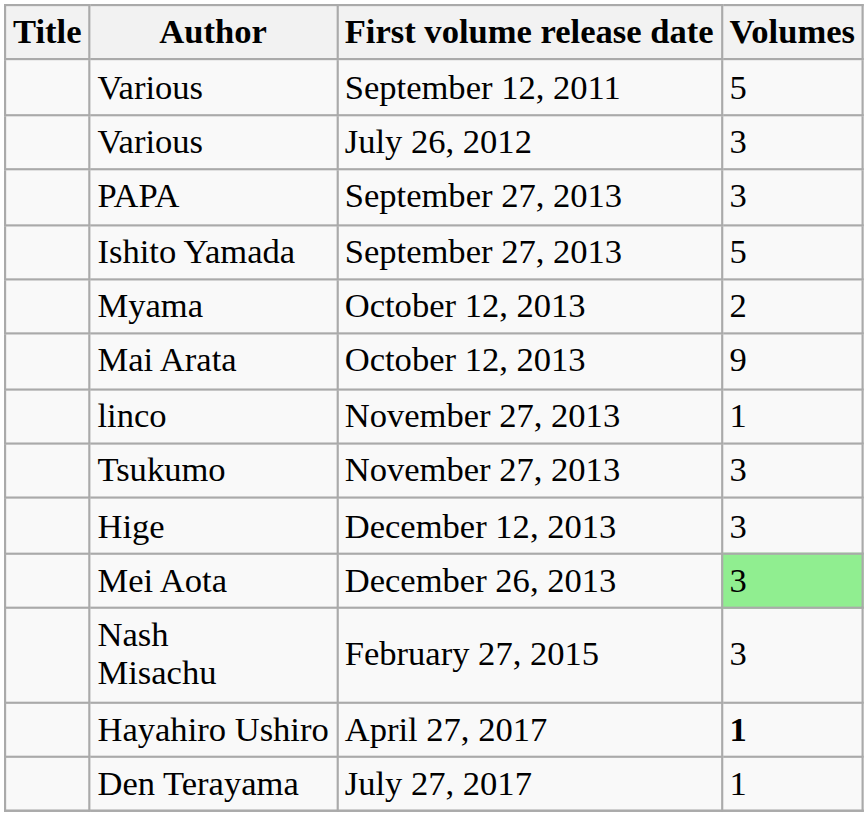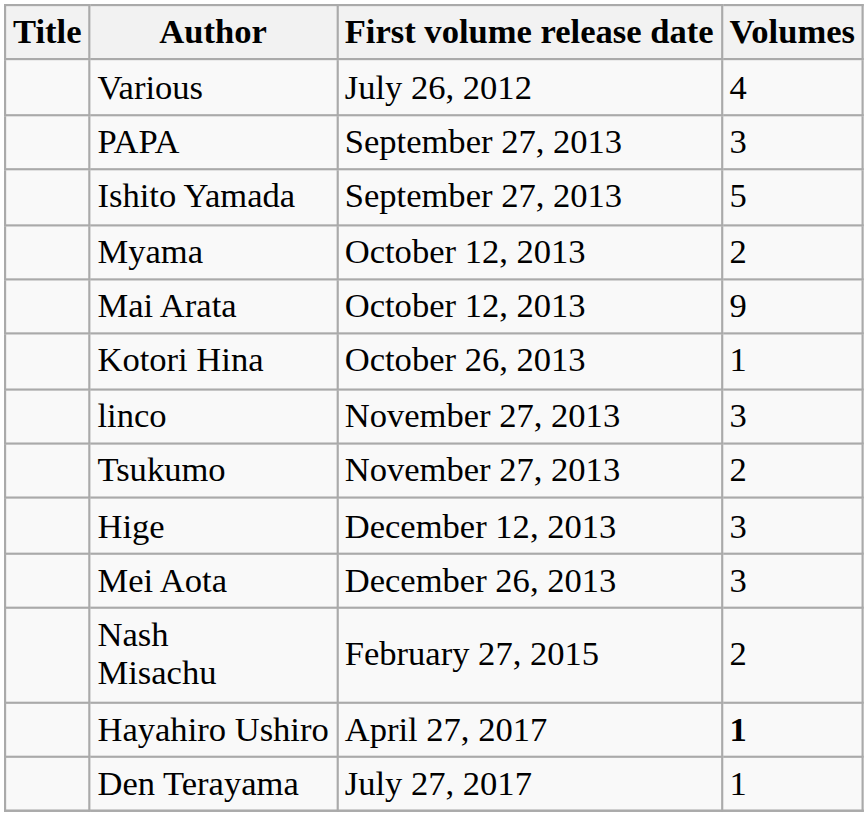- row: Various | September 12, 2011 | 5
Various / July 26, 2012 | Volumes: 3 -> 4
+ row: Kotori Hina | October 26, 2013 | 1
linco | Volumes: 1 -> 3
Tsukumo | Volumes: 3 -> 2
Mei Aota | Volumes: lightgreen background -> no background
Nash Misachu | Volumes: 3 -> 2
